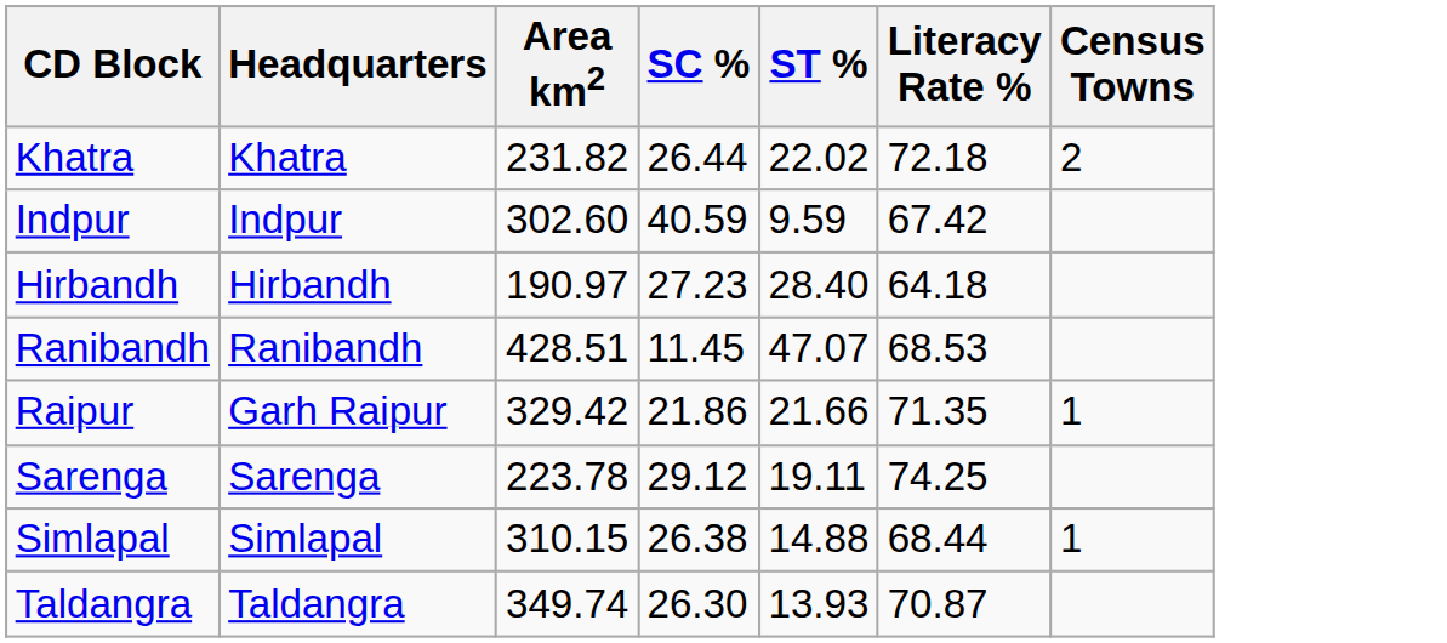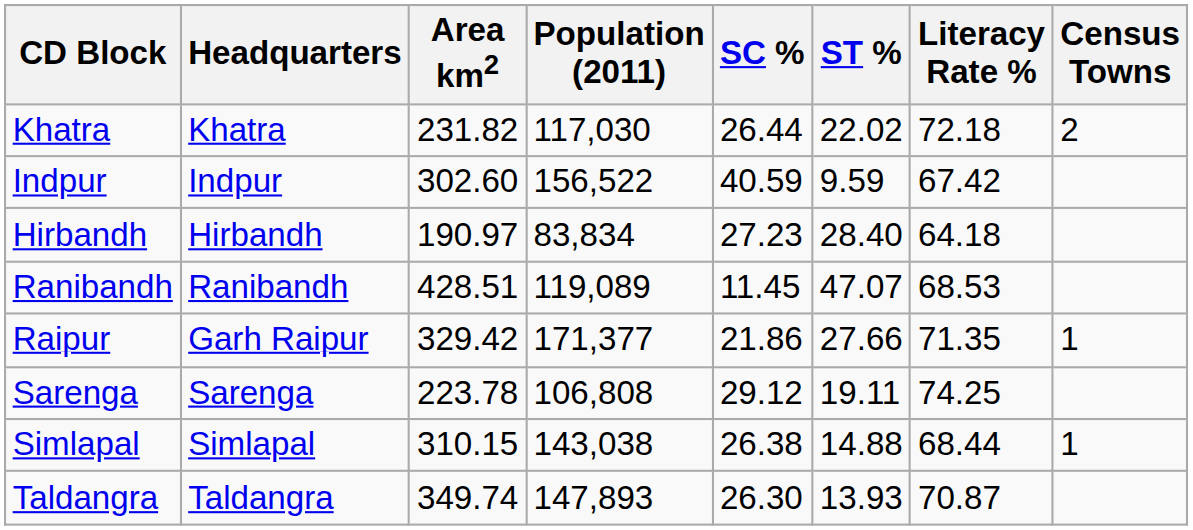+ column: Population (2011) | 117,030 | 156,522 | 83,834 | 119,089 | 171,377 | 106,808 | 143,038 | 147,893
Raipur | ST %: 21.66 -> 27.66
